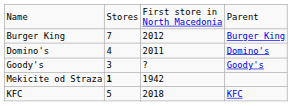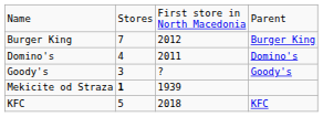Mekicite od Straza | column 3: 1942 -> 1939
